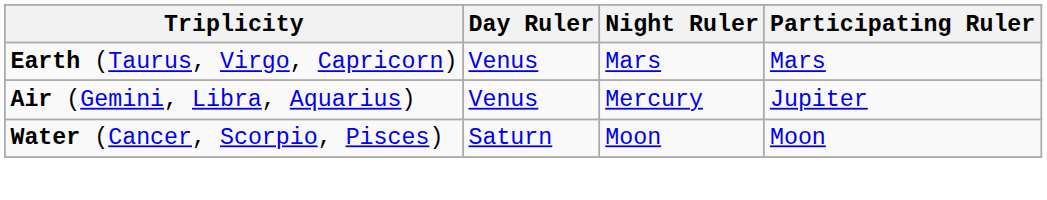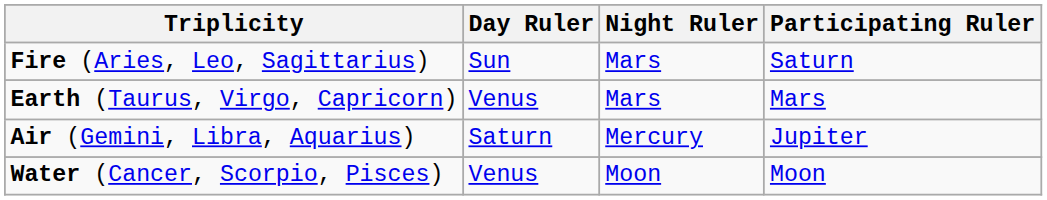+ row: Fire (Aries, Leo, Sagittarius) | Sun | Mars | Saturn
Air (Gemini, Libra, Aquarius) | Day Ruler: Venus -> Saturn
Water (Cancer, Scorpio, Pisces) | Day Ruler: Saturn -> Venus
